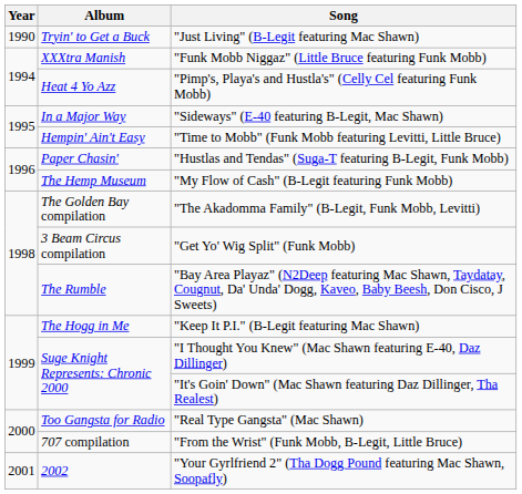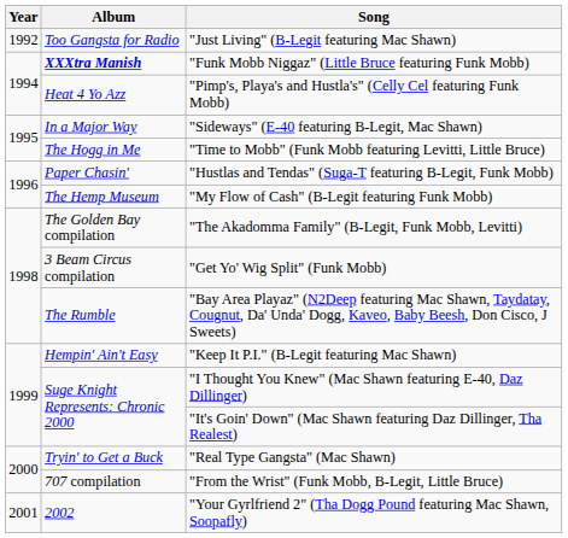"Just Living" (B-Legit featuring Mac Shawn) | Year: 1990 -> 1992
"Just Living" (B-Legit featuring Mac Shawn) | Album: Tryin' to Get a Buck -> Too Gangsta for Radio
"Funk Mobb Niggaz" (Little Bruce featuring Funk Mobb) | Album: normal -> bold
"Time to Mobb" (Funk Mobb featuring Levitti, Little Bruce) | Album: Hempin' Ain't Easy -> The Hogg in Me
"Keep It P.I." (B-Legit featuring Mac Shawn) | Album: The Hogg in Me -> Hempin' Ain't Easy
"Real Type Gangsta" (Mac Shawn) | Album: Too Gangsta for Radio -> Tryin' to Get a Buck
